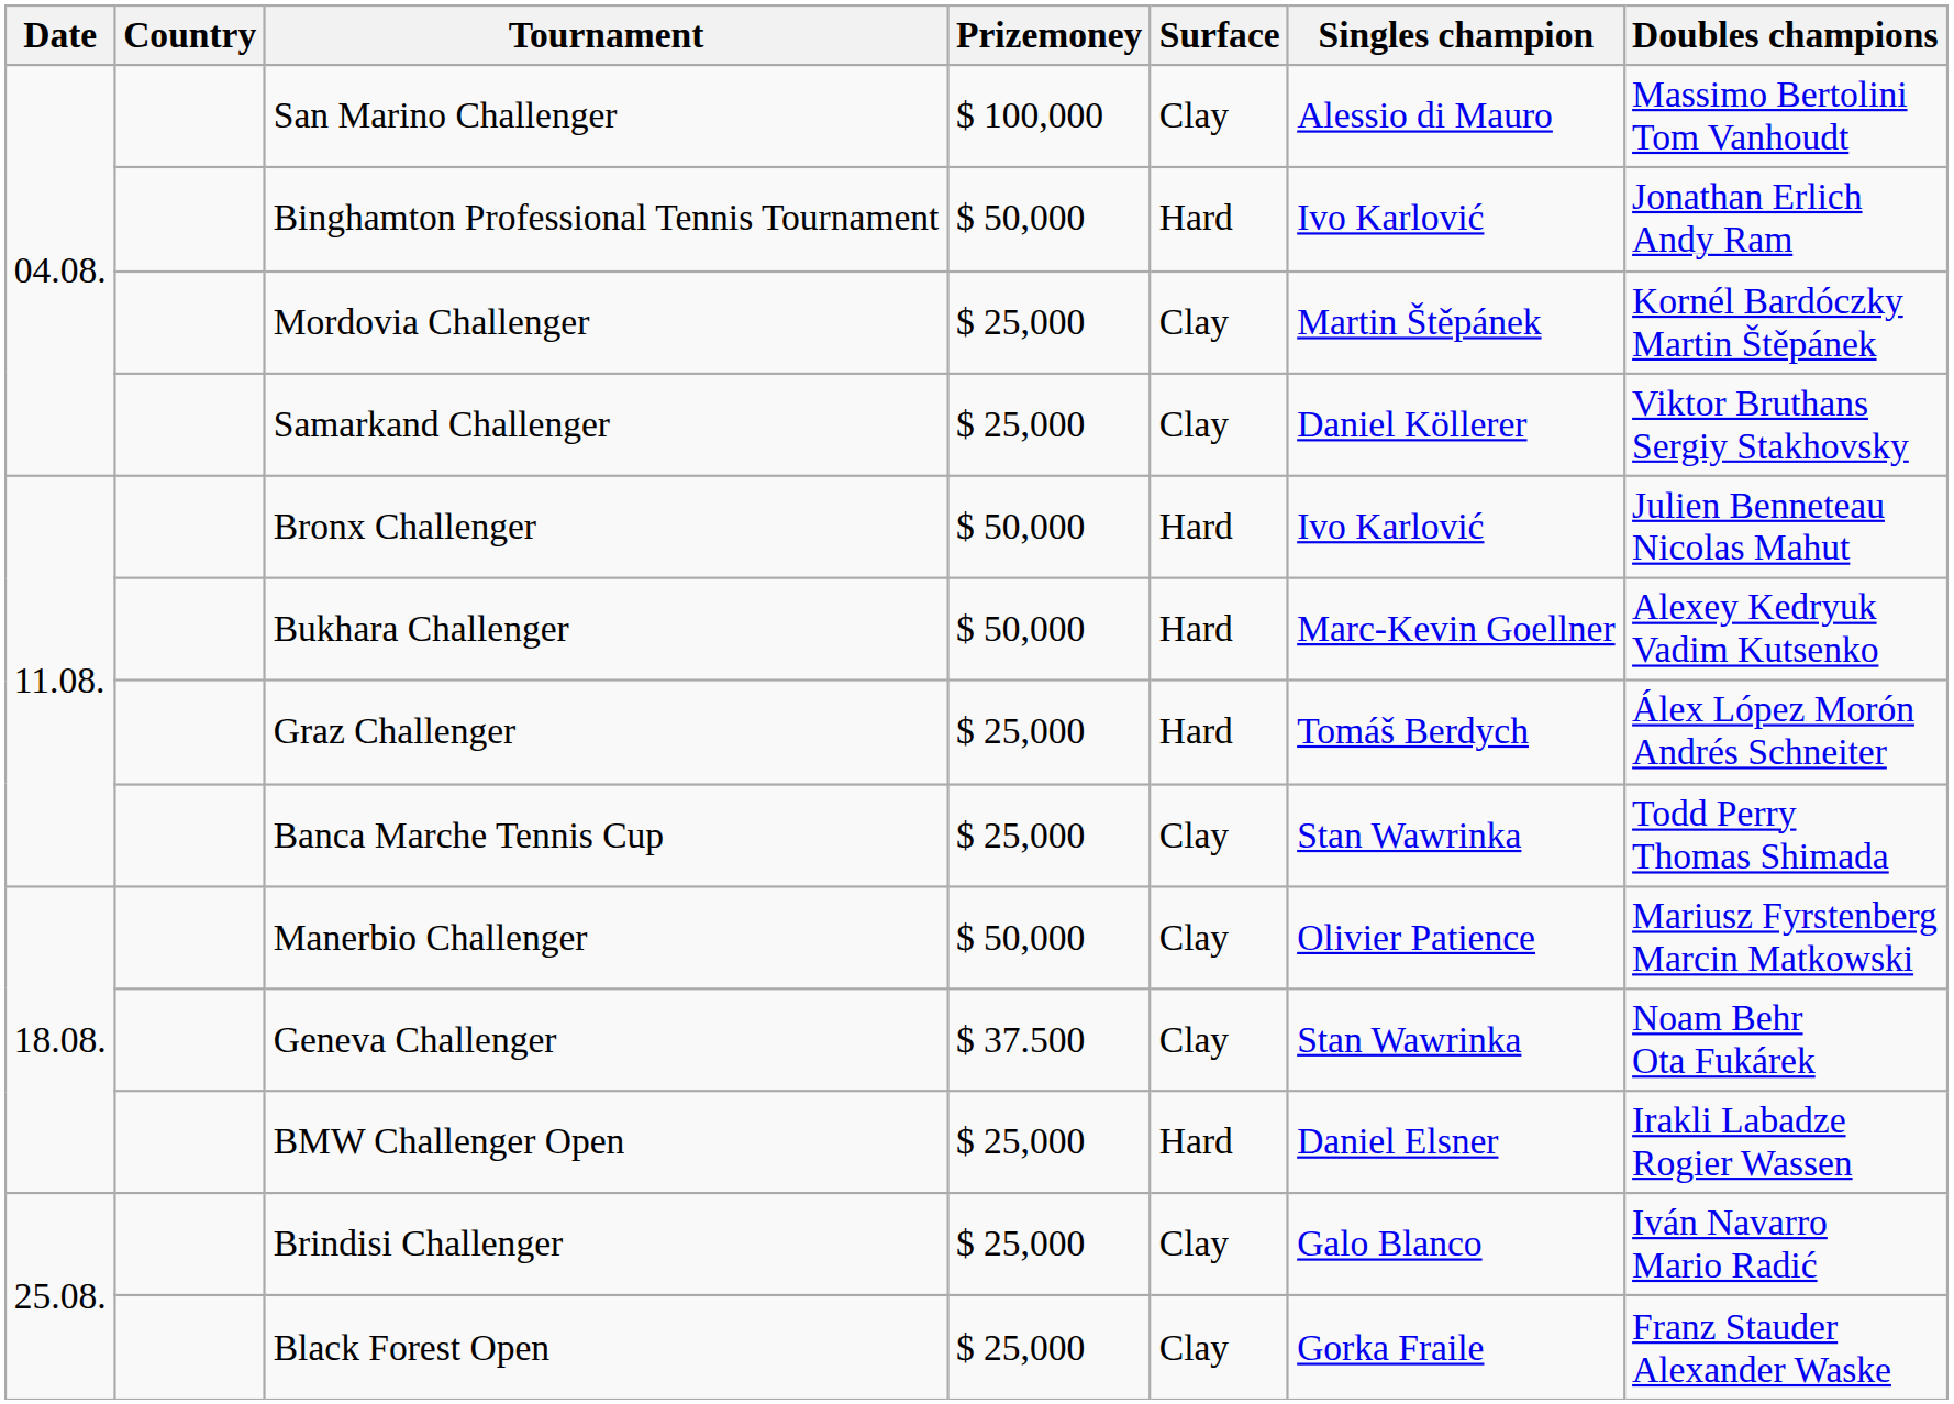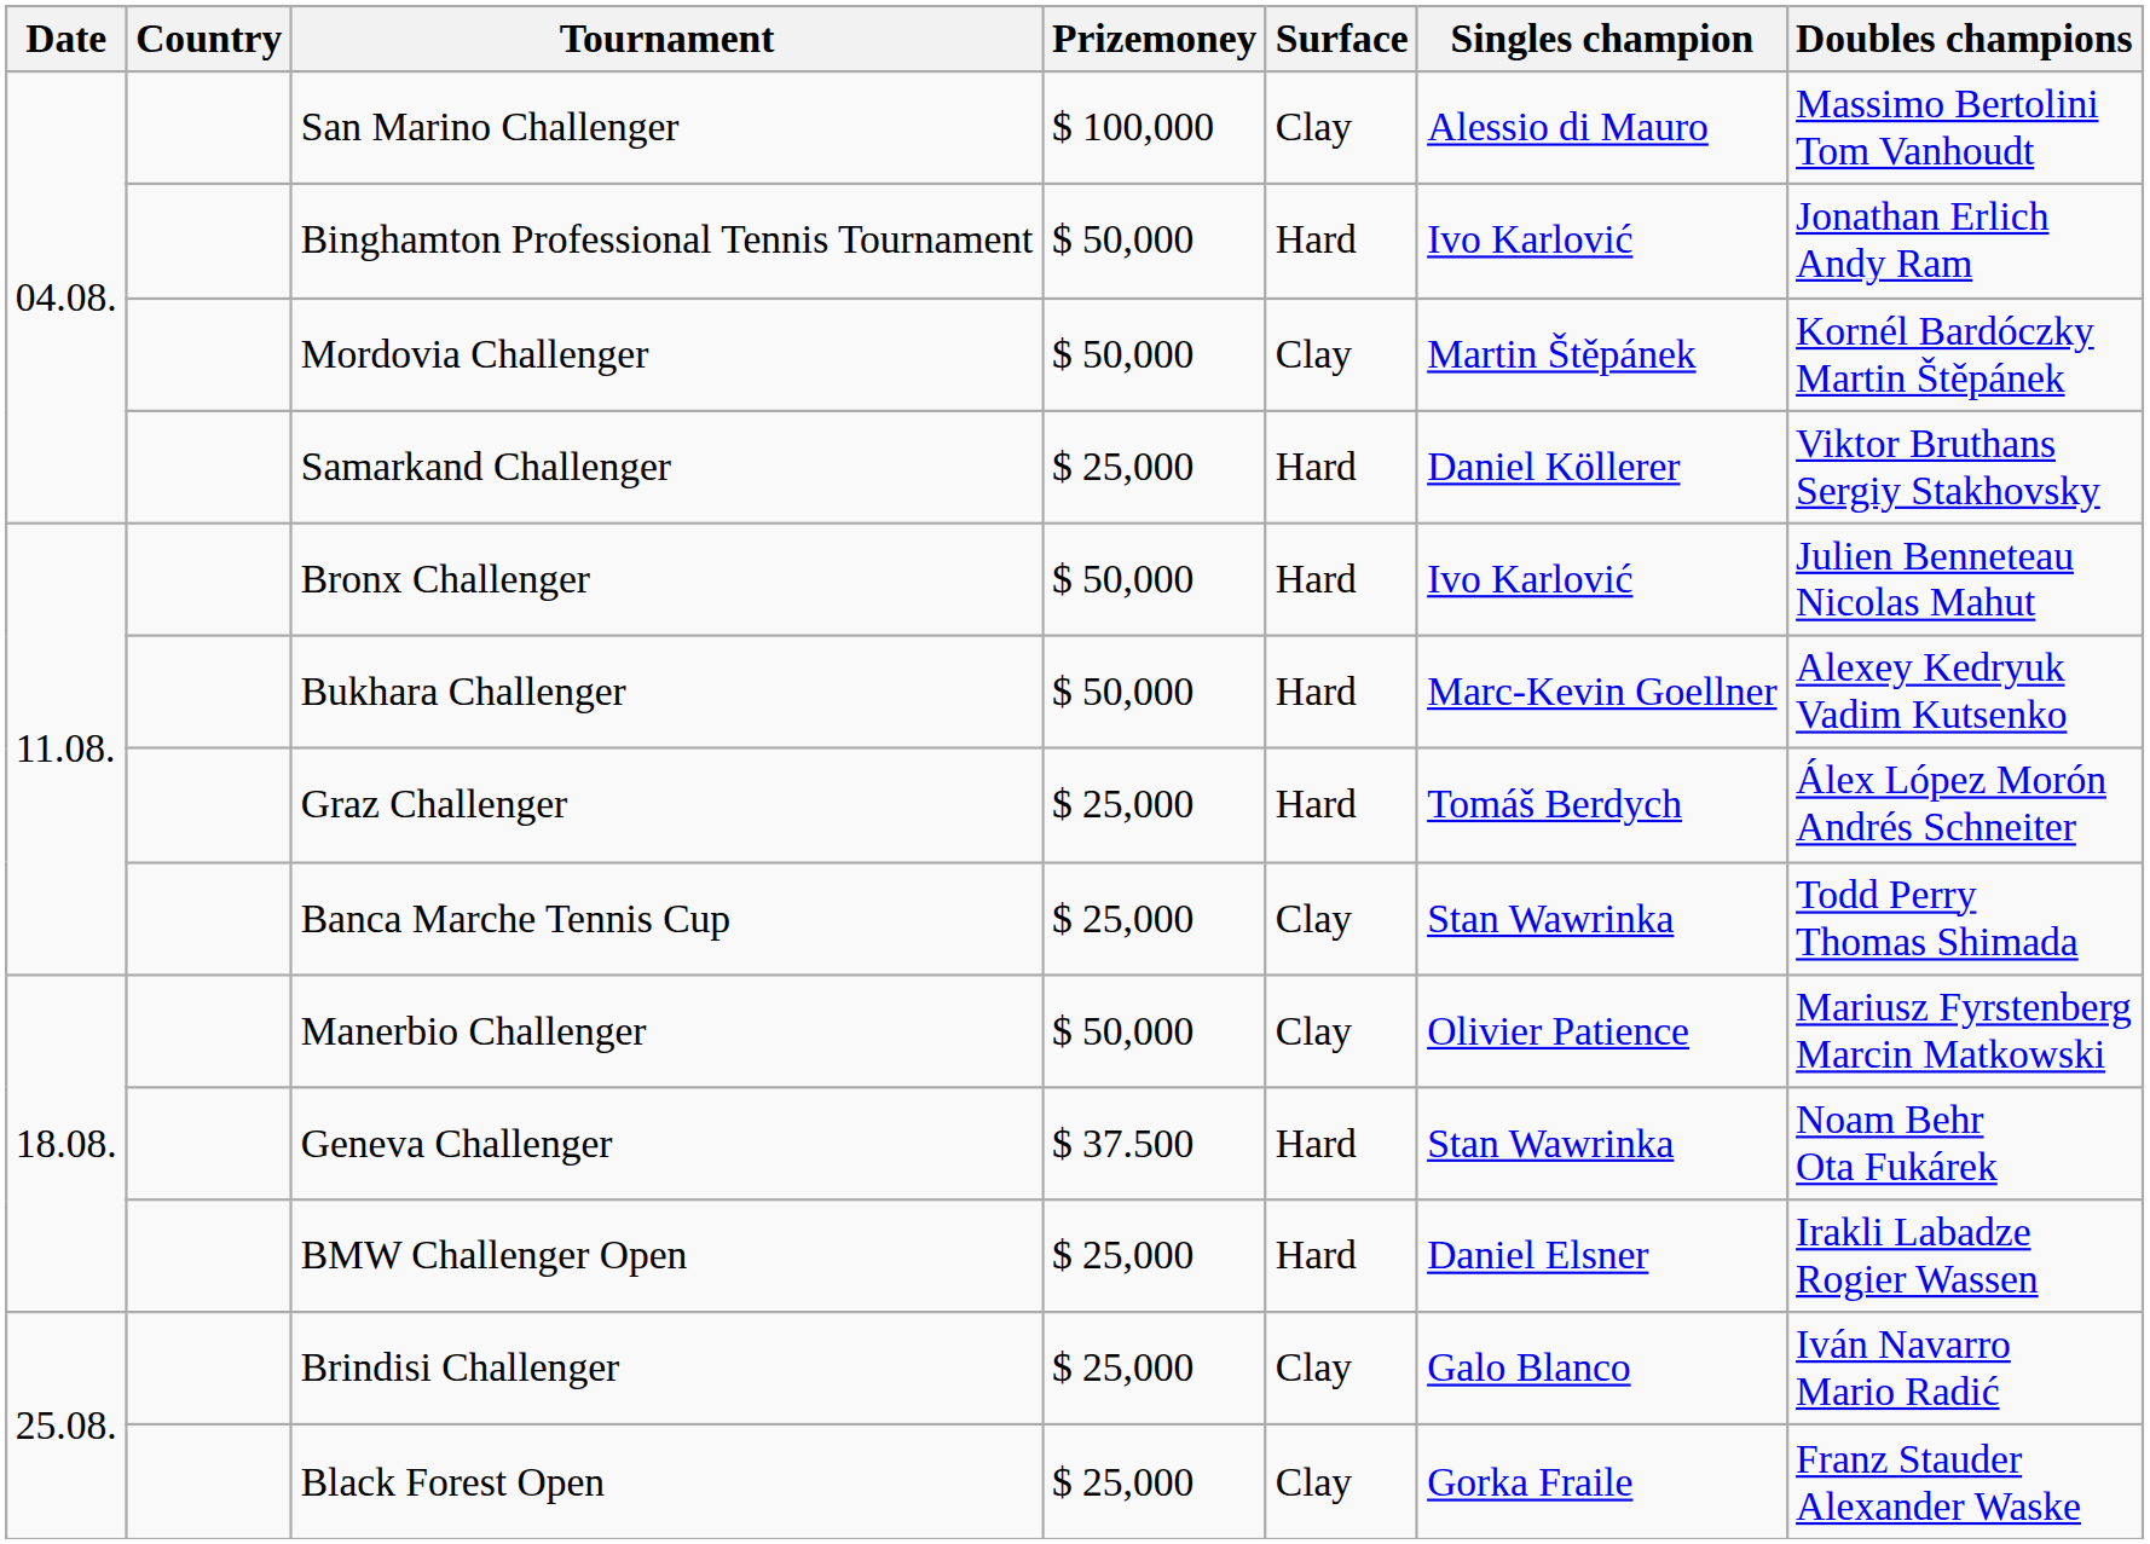Mordovia Challenger | Prizemoney: $ 25,000 -> $ 50,000
Samarkand Challenger | Surface: Clay -> Hard
Geneva Challenger | Surface: Clay -> Hard
